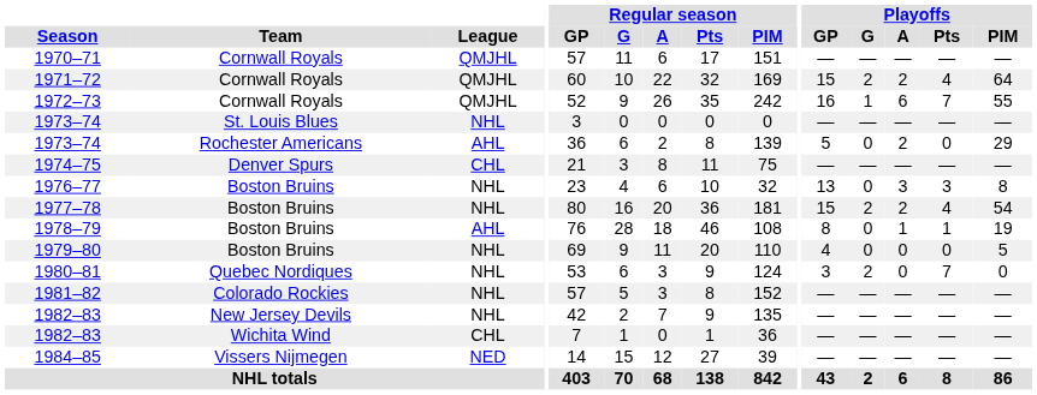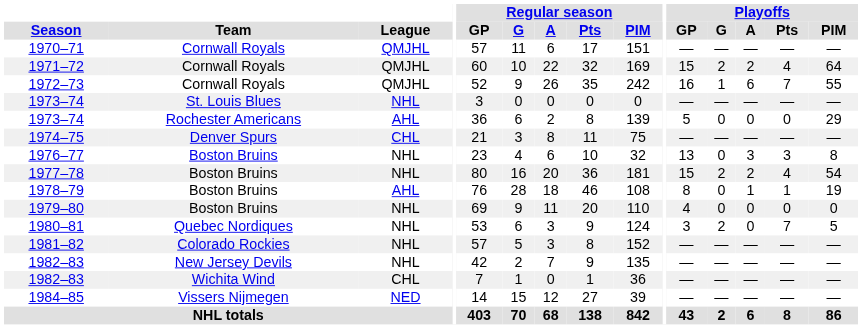1973–74 / Rochester Americans | Playoffs / A: 2 -> 0
1979–80 | Playoffs / PIM: 5 -> 0
1980–81 | Playoffs / PIM: 0 -> 5
